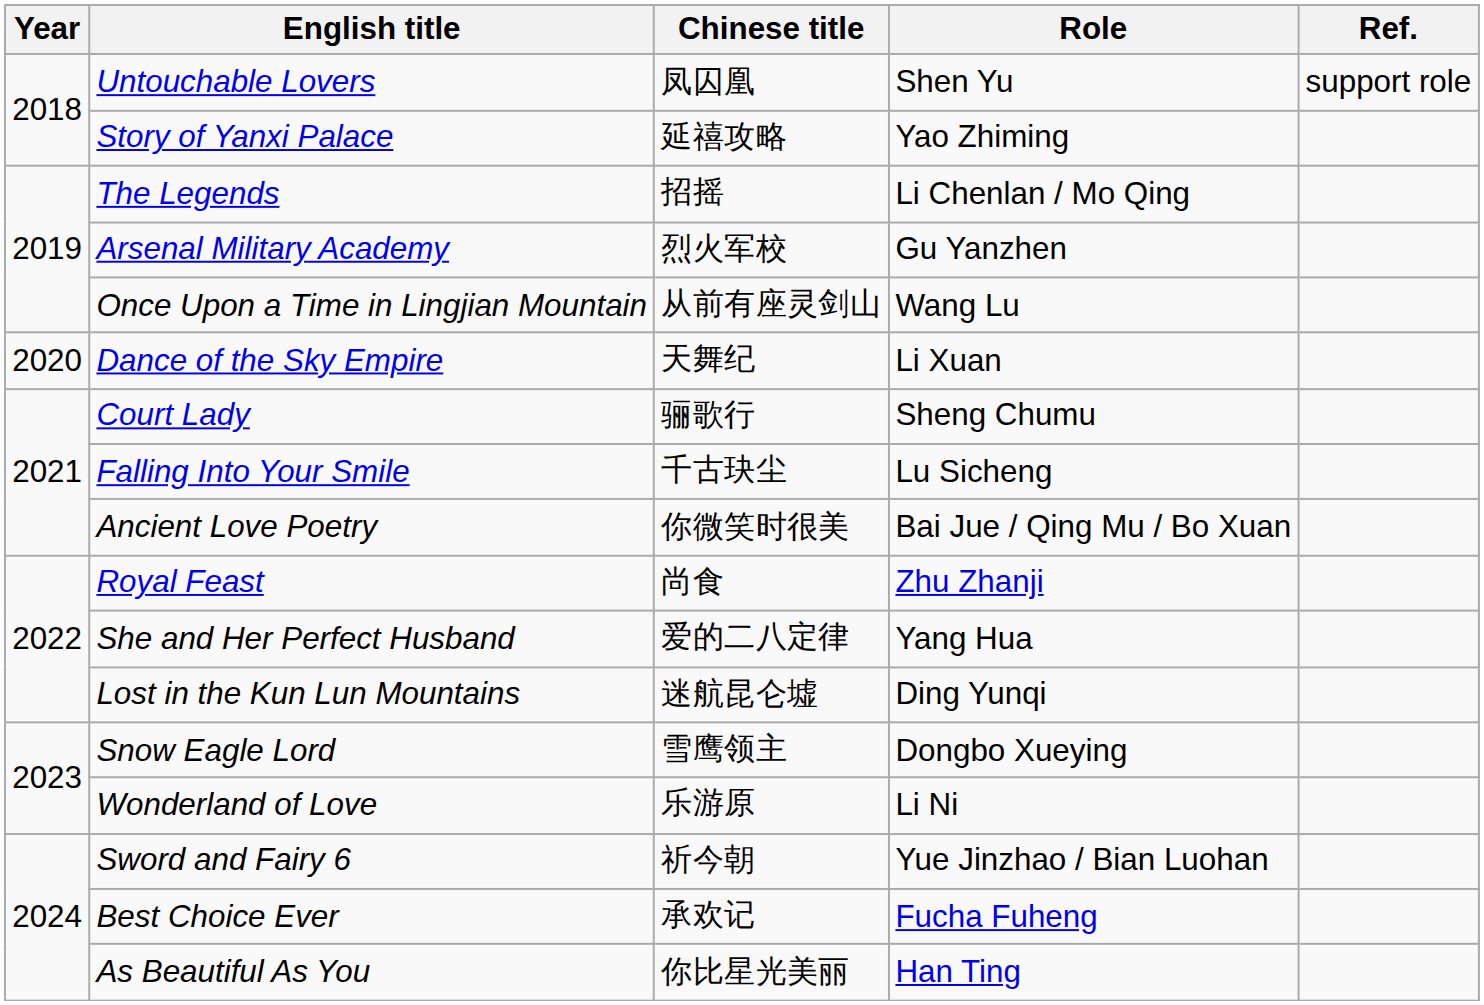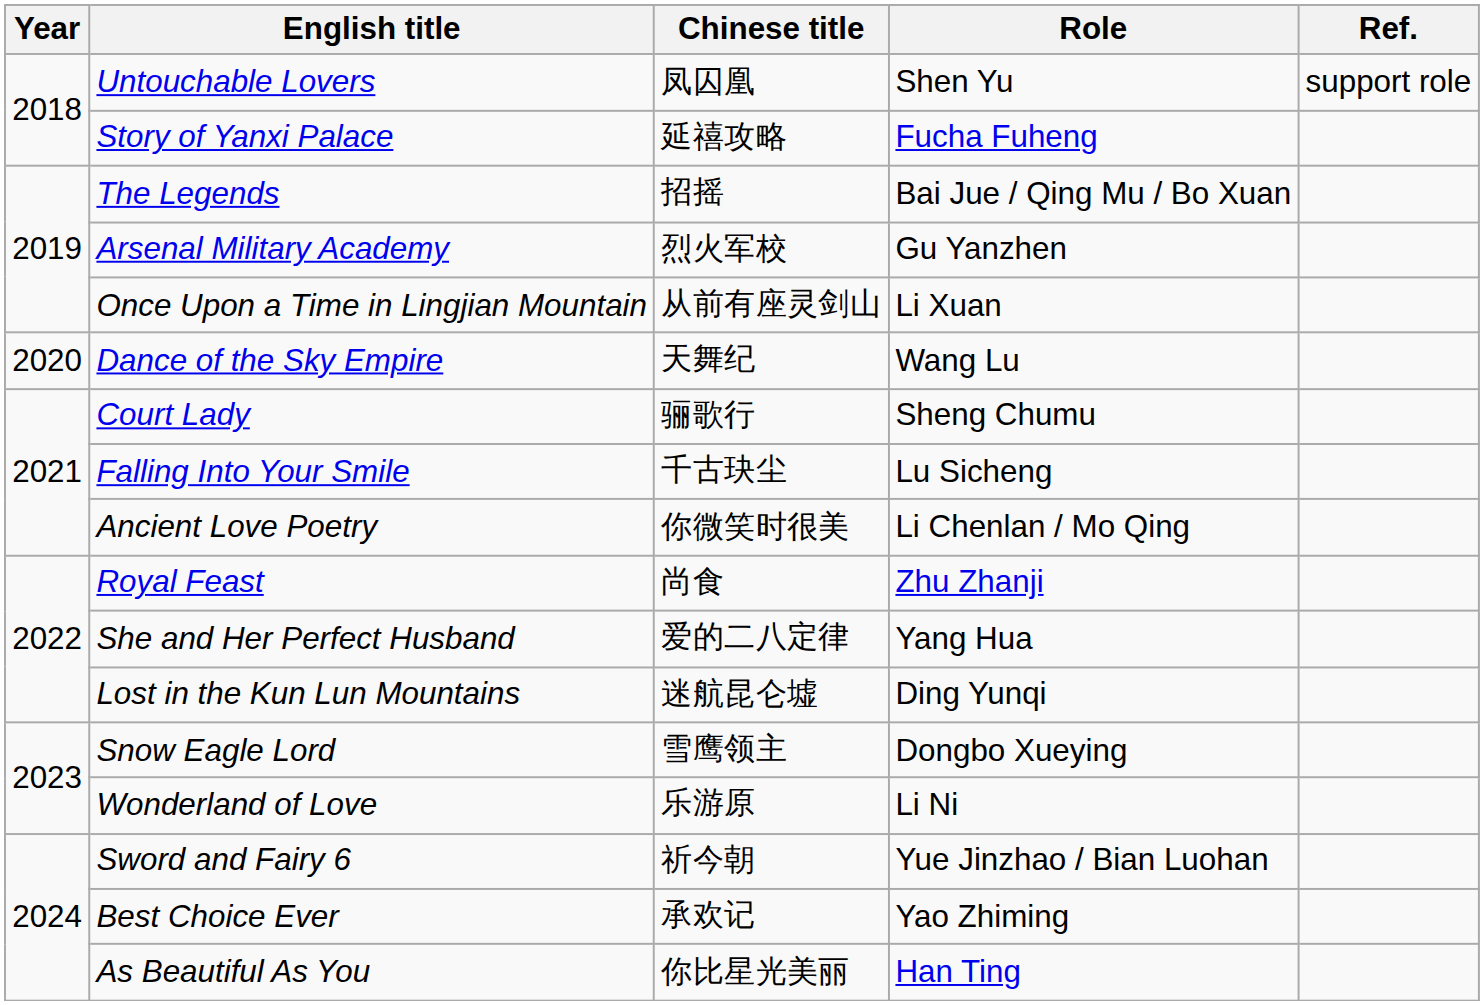Story of Yanxi Palace | Role: Yao Zhiming -> Fucha Fuheng
The Legends | Role: Li Chenlan / Mo Qing -> Bai Jue / Qing Mu / Bo Xuan
Once Upon a Time in Lingjian Mountain | Role: Wang Lu -> Li Xuan
Dance of the Sky Empire | Role: Li Xuan -> Wang Lu
Ancient Love Poetry | Role: Bai Jue / Qing Mu / Bo Xuan -> Li Chenlan / Mo Qing
Best Choice Ever | Role: Fucha Fuheng -> Yao Zhiming
